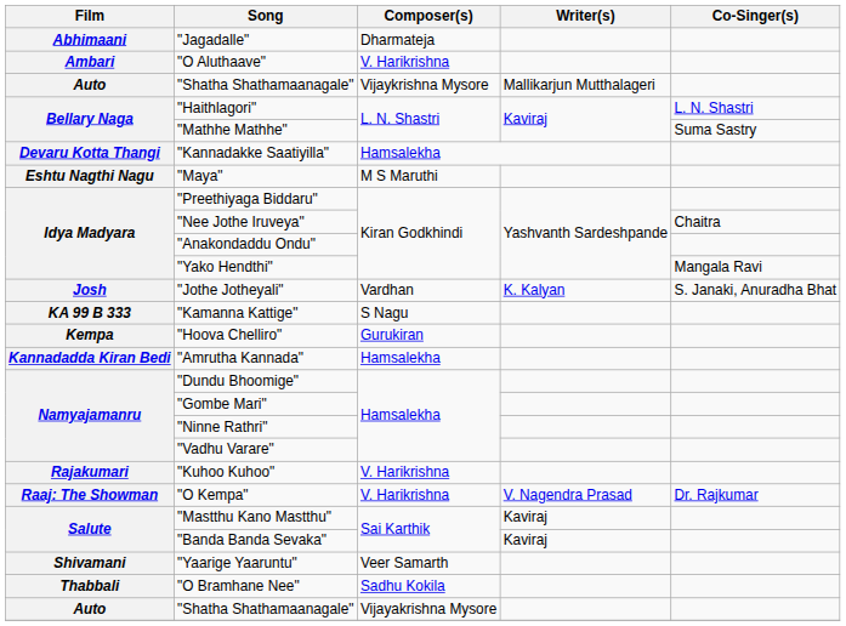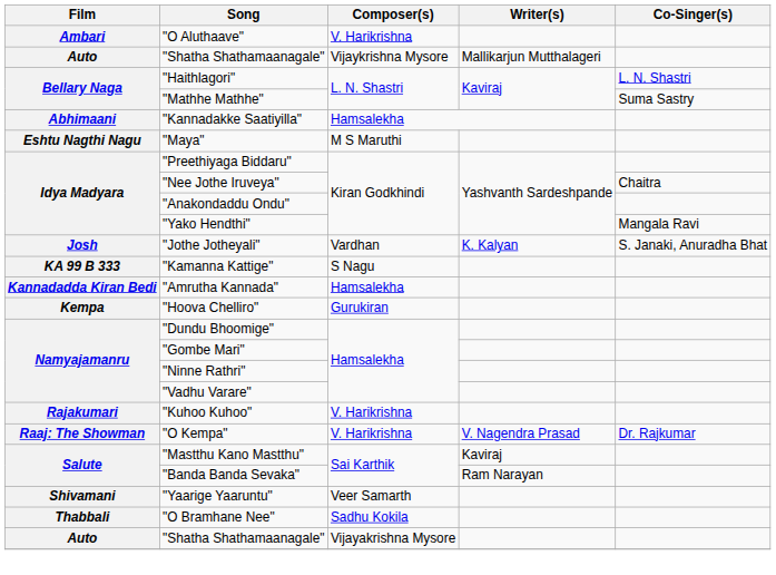- row: Abhimaani | "Jagadalle" | Dharmateja
"Kannadakke Saatiyilla" | Film: Devaru Kotta Thangi -> Abhimaani
rows swapped: "Amrutha Kannada" <-> "Hoova Chelliro"
"Banda Banda Sevaka" | Writer(s): Kaviraj -> Ram Narayan
